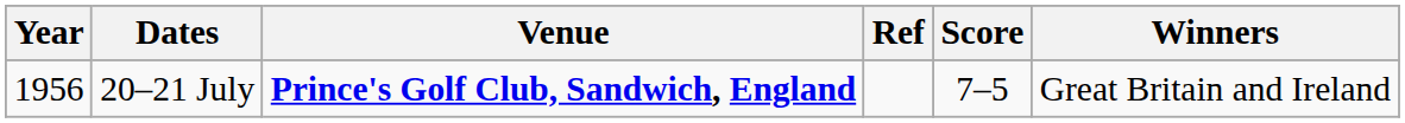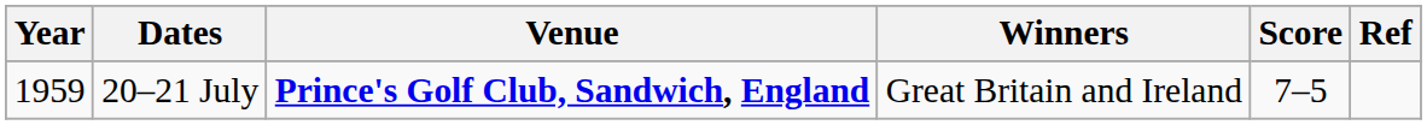columns swapped: Winners <-> Ref
20–21 July | Year: 1956 -> 1959
